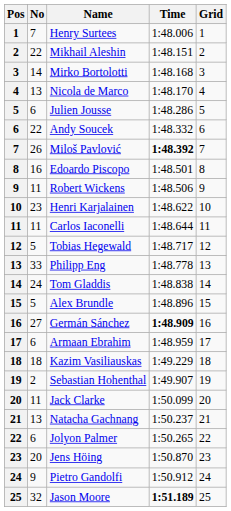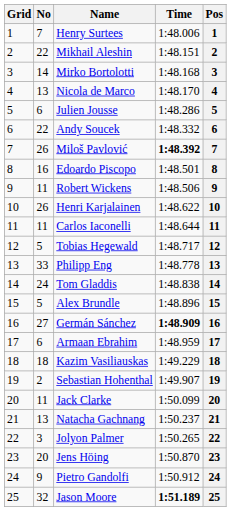columns swapped: Pos <-> Grid
Henri Karjalainen | No: 23 -> 26
Jolyon Palmer | No: 6 -> 3
